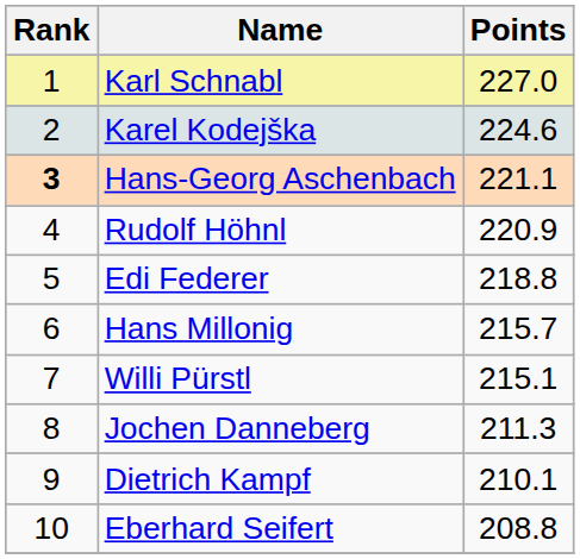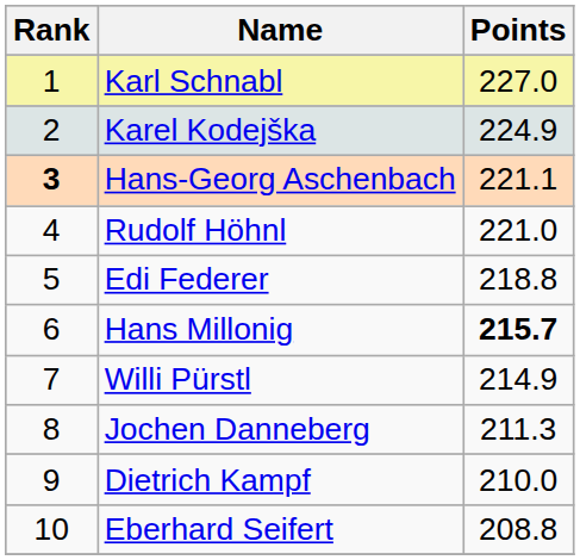Karel Kodejška | Points: 224.6 -> 224.9
Rudolf Höhnl | Points: 220.9 -> 221.0
Hans Millonig | Points: normal -> bold
Willi Pürstl | Points: 215.1 -> 214.9
Dietrich Kampf | Points: 210.1 -> 210.0
